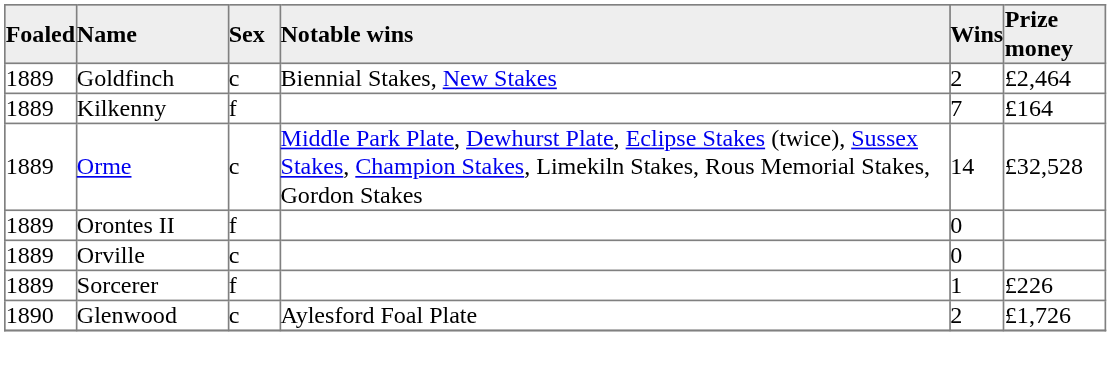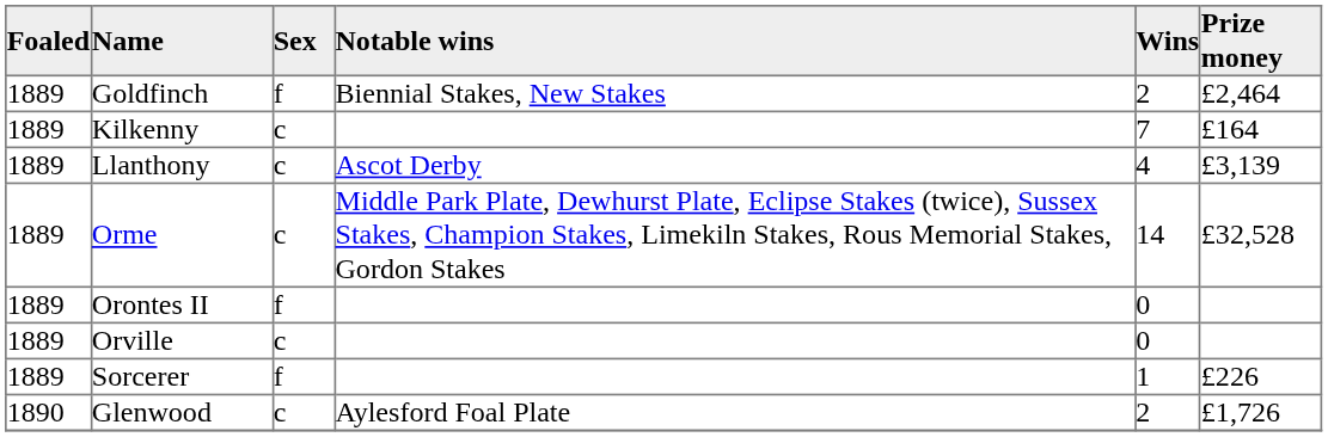Goldfinch | Sex: c -> f
Kilkenny | Sex: f -> c
+ row: 1889 | Llanthony | c | Ascot Derby | 4 | £3,139
